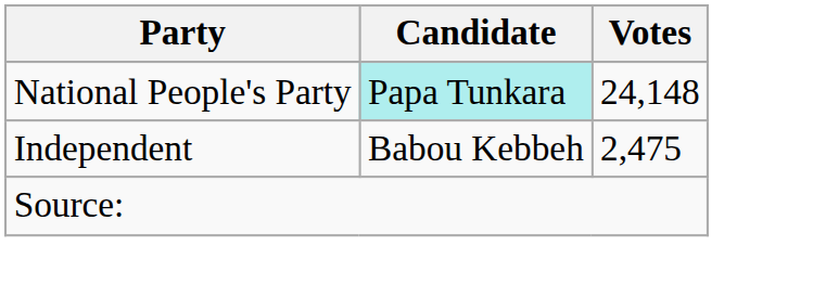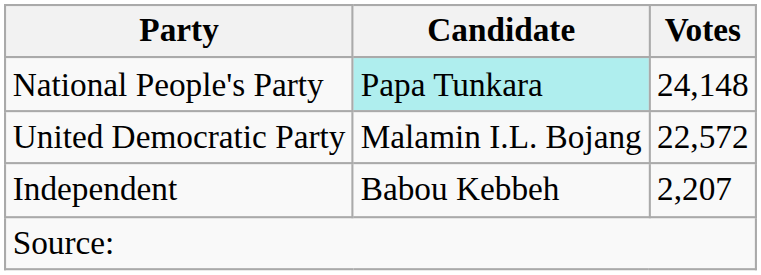+ row: United Democratic Party | Malamin I.L. Bojang | 22,572
Independent | Votes: 2,475 -> 2,207
